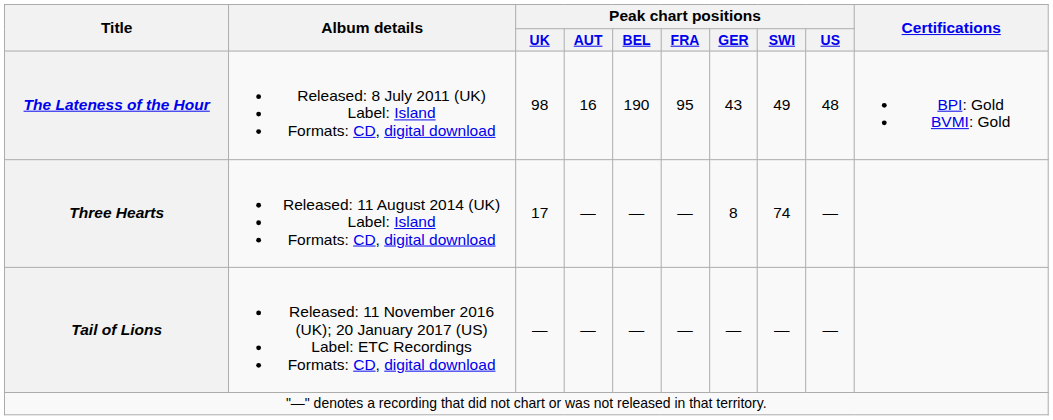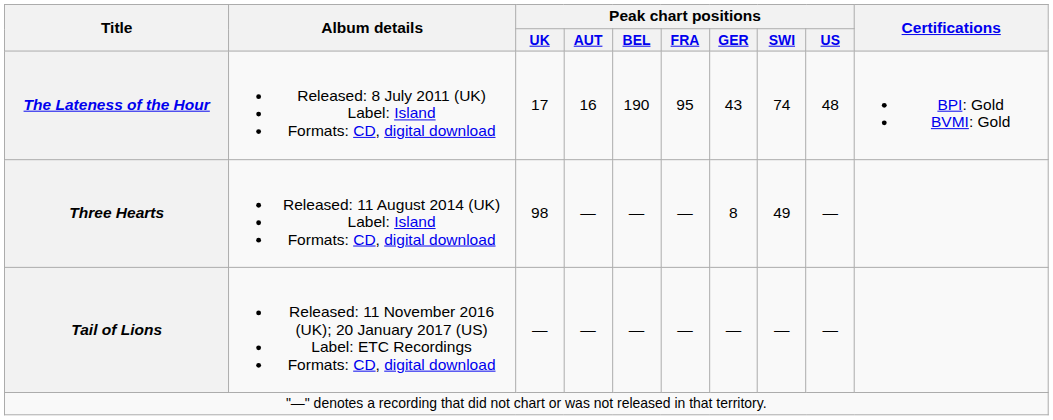The Lateness of the Hour | Peak chart positions / UK: 98 -> 17
The Lateness of the Hour | Peak chart positions / SWI: 49 -> 74
Three Hearts | Peak chart positions / UK: 17 -> 98
Three Hearts | Peak chart positions / SWI: 74 -> 49
